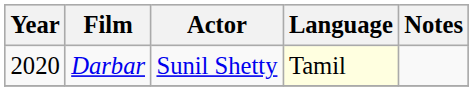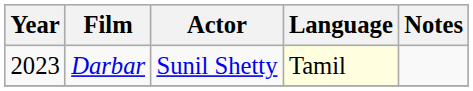Darbar | Year: 2020 -> 2023
